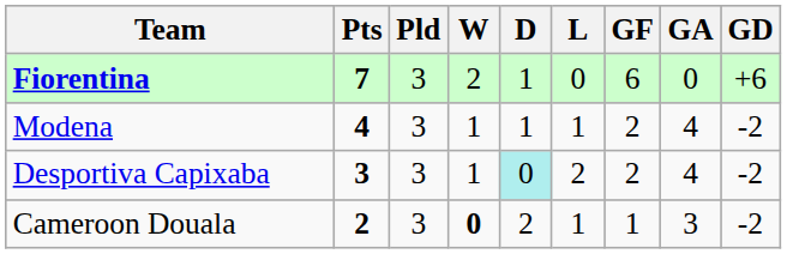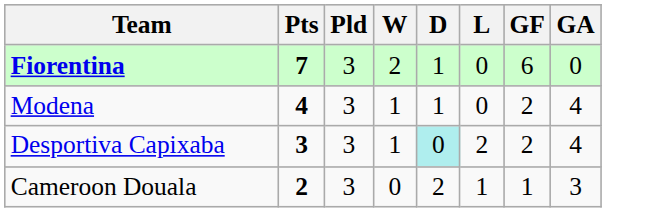- column: GD | +6 | -2 | -2 | -2
Modena | L: 1 -> 0
Cameroon Douala | W: bold -> normal
